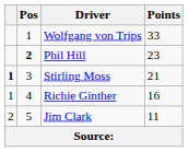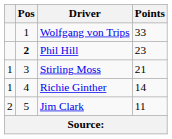Stirling Moss | column 1: bold -> normal
Richie Ginther | Points: 16 -> 14
